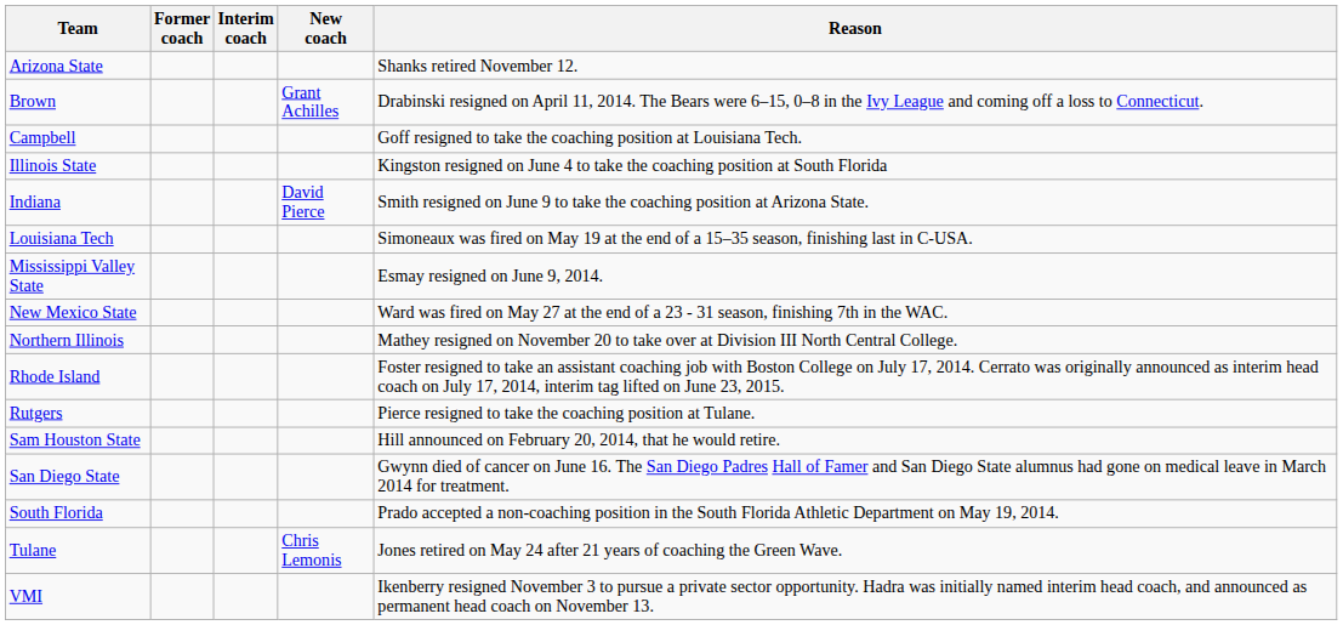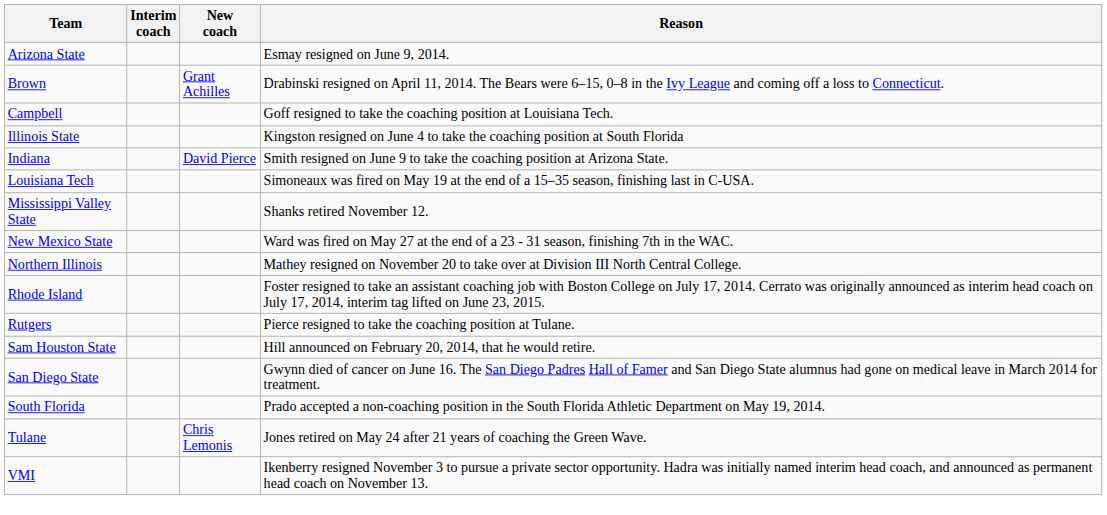- column: Former coach
Arizona State | Reason: Shanks retired November 12. -> Esmay resigned on June 9, 2014.
Mississippi Valley State | Reason: Esmay resigned on June 9, 2014. -> Shanks retired November 12.
